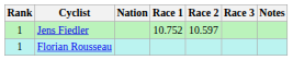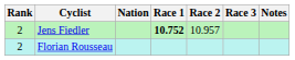Jens Fiedler | Rank: 1 -> 2
Jens Fiedler | Race 1: normal -> bold
Jens Fiedler | Race 2: 10.597 -> 10.957
Florian Rousseau | Rank: 1 -> 2
